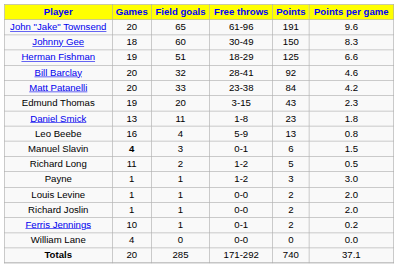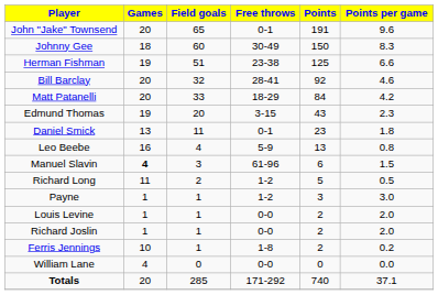John "Jake" Townsend | Free throws: 61-96 -> 0-1
Herman Fishman | Free throws: 18-29 -> 23-38
Matt Patanelli | Free throws: 23-38 -> 18-29
Daniel Smick | Free throws: 1-8 -> 0-1
Manuel Slavin | Free throws: 0-1 -> 61-96
Ferris Jennings | Free throws: 0-1 -> 1-8
